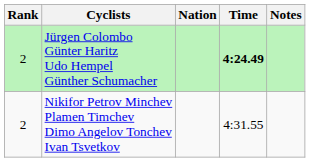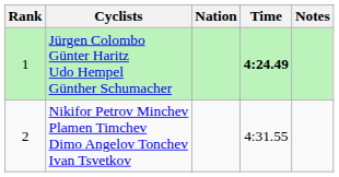Jürgen Colombo Günter Haritz Udo Hempel Günther Schumacher | Rank: 2 -> 1
